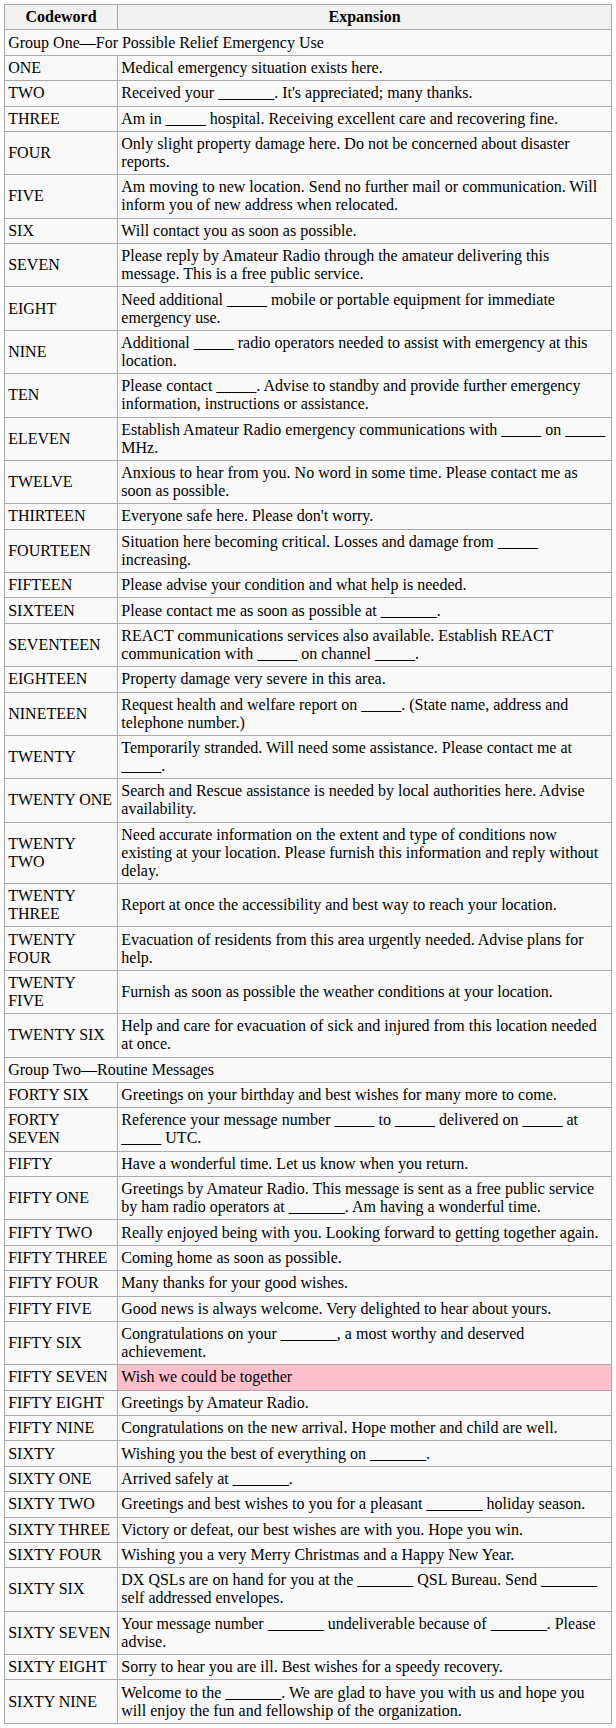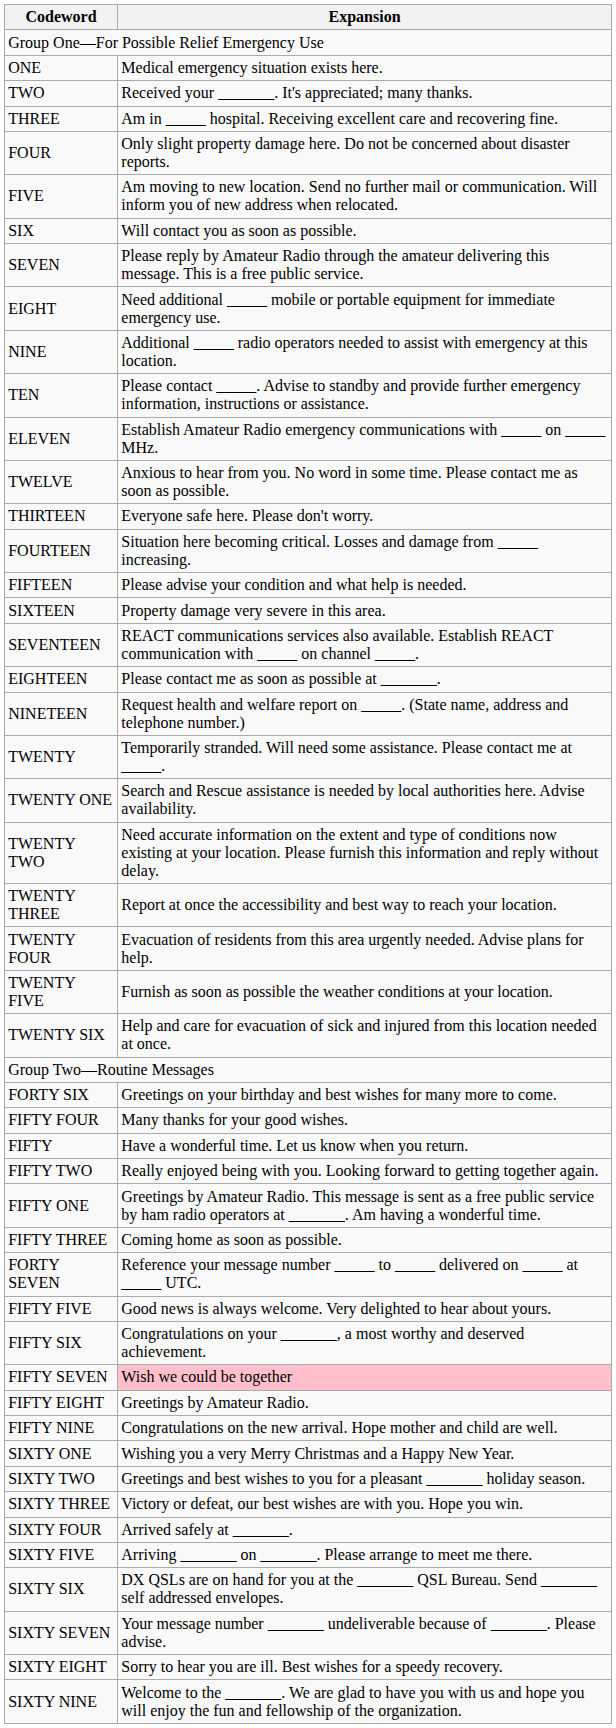SIXTEEN | Expansion: Please contact me as soon as possible at _______. -> Property damage very severe in this area.
EIGHTEEN | Expansion: Property damage very severe in this area. -> Please contact me as soon as possible at _______.
rows swapped: FORTY SEVEN <-> FIFTY FOUR
rows swapped: FIFTY ONE <-> FIFTY TWO
- row: SIXTY | Wishing you the best of everything on _______.
SIXTY ONE | Expansion: Arrived safely at _______. -> Wishing you a very Merry Christmas and a Happy New Year.
SIXTY FOUR | Expansion: Wishing you a very Merry Christmas and a Happy New Year. -> Arrived safely at _______.
+ row: SIXTY FIVE | Arriving _______ on _______. Please arrange to meet me there.
